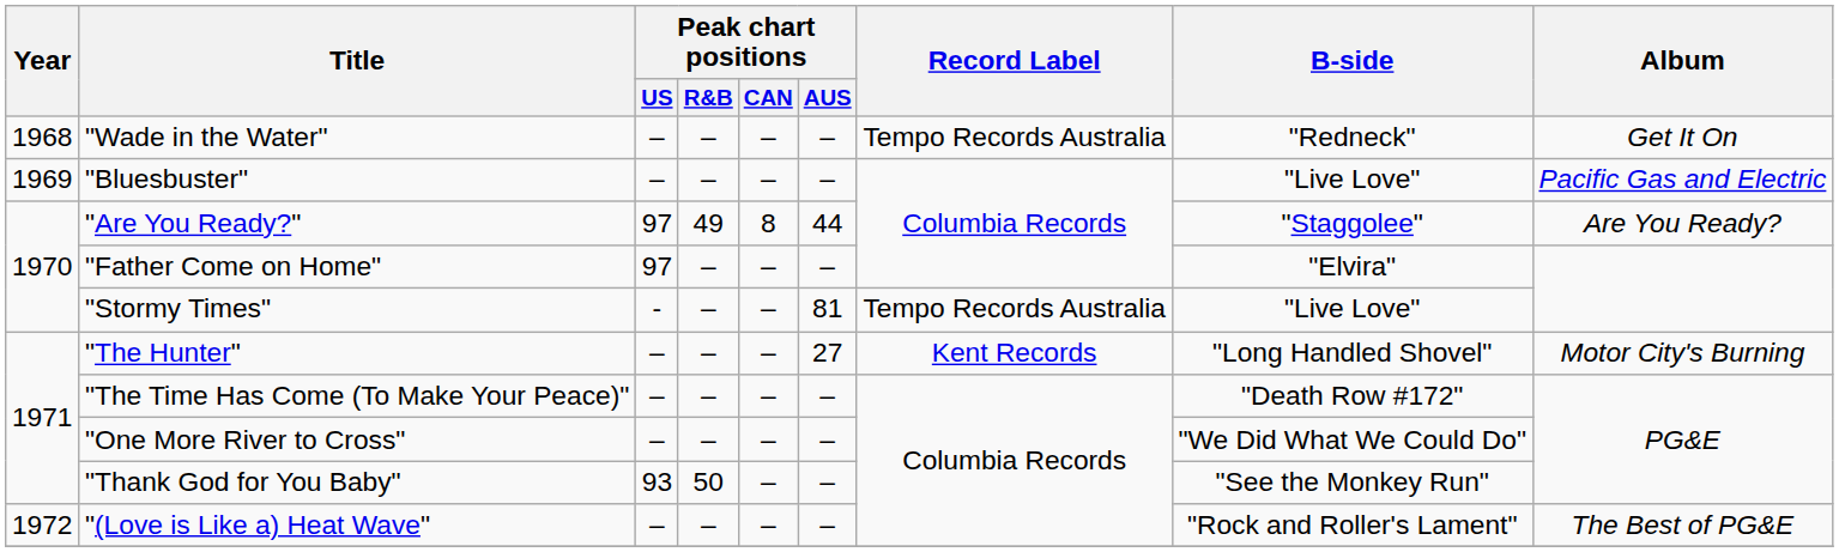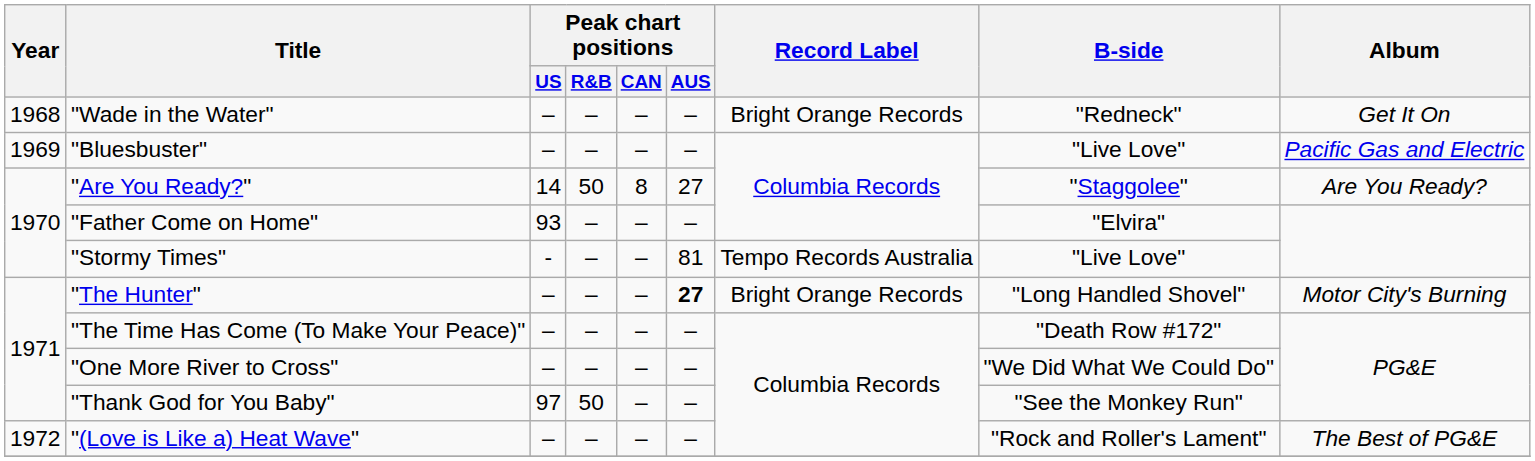"Wade in the Water" | Record Label: Tempo Records Australia -> Bright Orange Records
"Are You Ready?" | Peak chart positions / US: 97 -> 14
"Are You Ready?" | Peak chart positions / R&B: 49 -> 50
"Are You Ready?" | Peak chart positions / AUS: 44 -> 27
"Father Come on Home" | Peak chart positions / US: 97 -> 93
"The Hunter" | Peak chart positions / AUS: normal -> bold
"The Hunter" | Record Label: Kent Records -> Bright Orange Records
"Thank God for You Baby" | Peak chart positions / US: 93 -> 97
